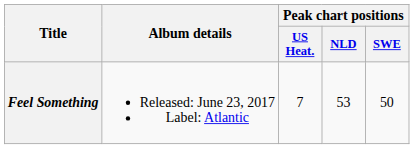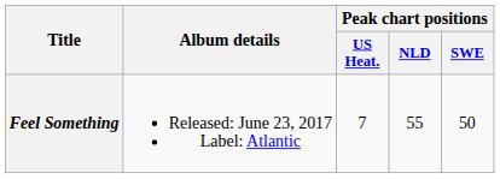Feel Something | Peak chart positions / NLD: 53 -> 55
